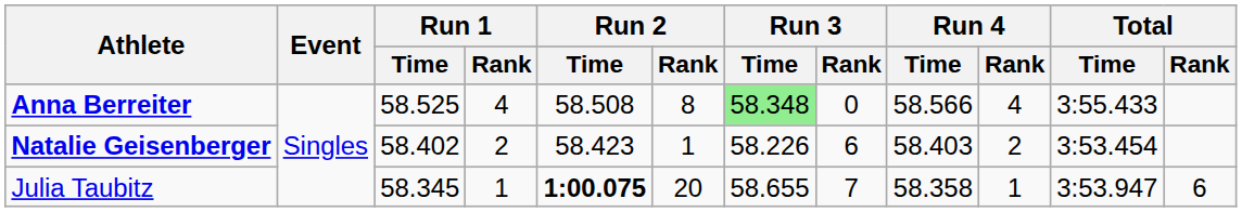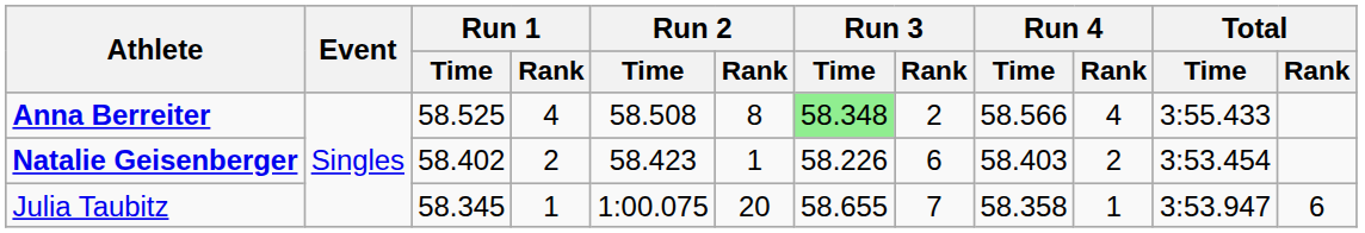Anna Berreiter | Run 3 / Rank: 0 -> 2
Julia Taubitz | Run 2 / Time: bold -> normal
